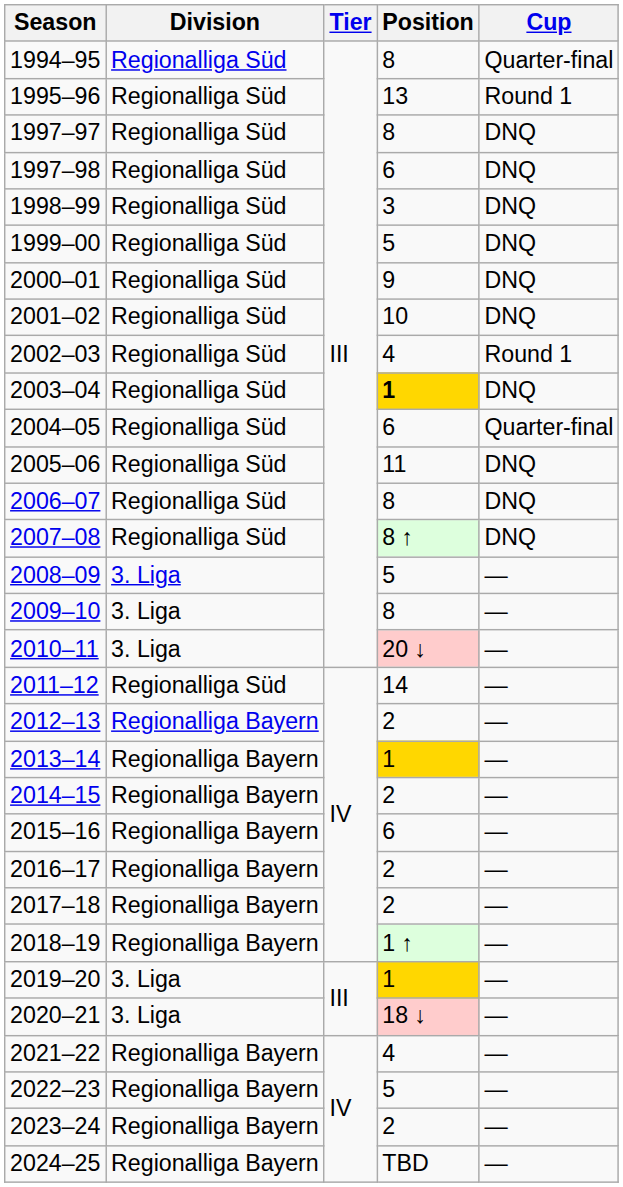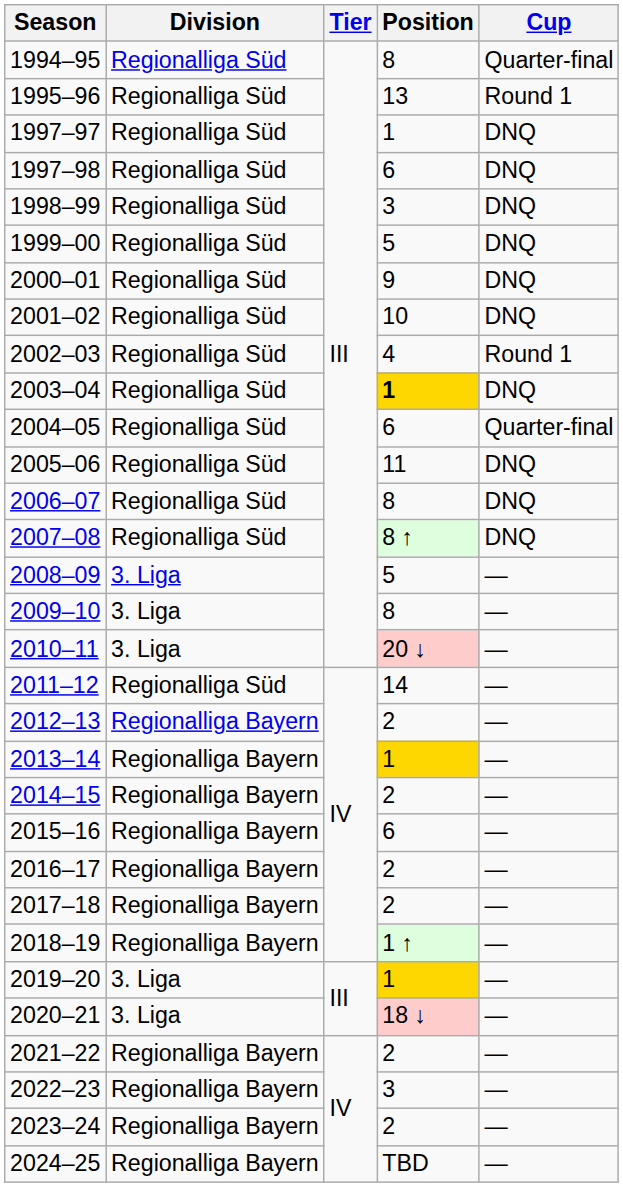1997–97 | Position: 8 -> 1
2021–22 | Position: 4 -> 2
2022–23 | Position: 5 -> 3
